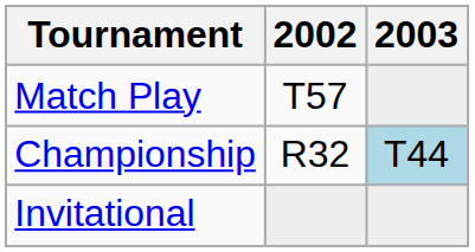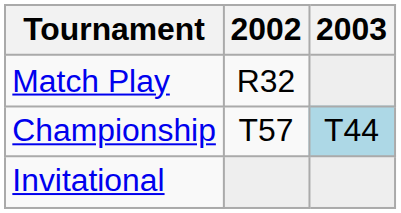Match Play | 2002: T57 -> R32
Championship | 2002: R32 -> T57
